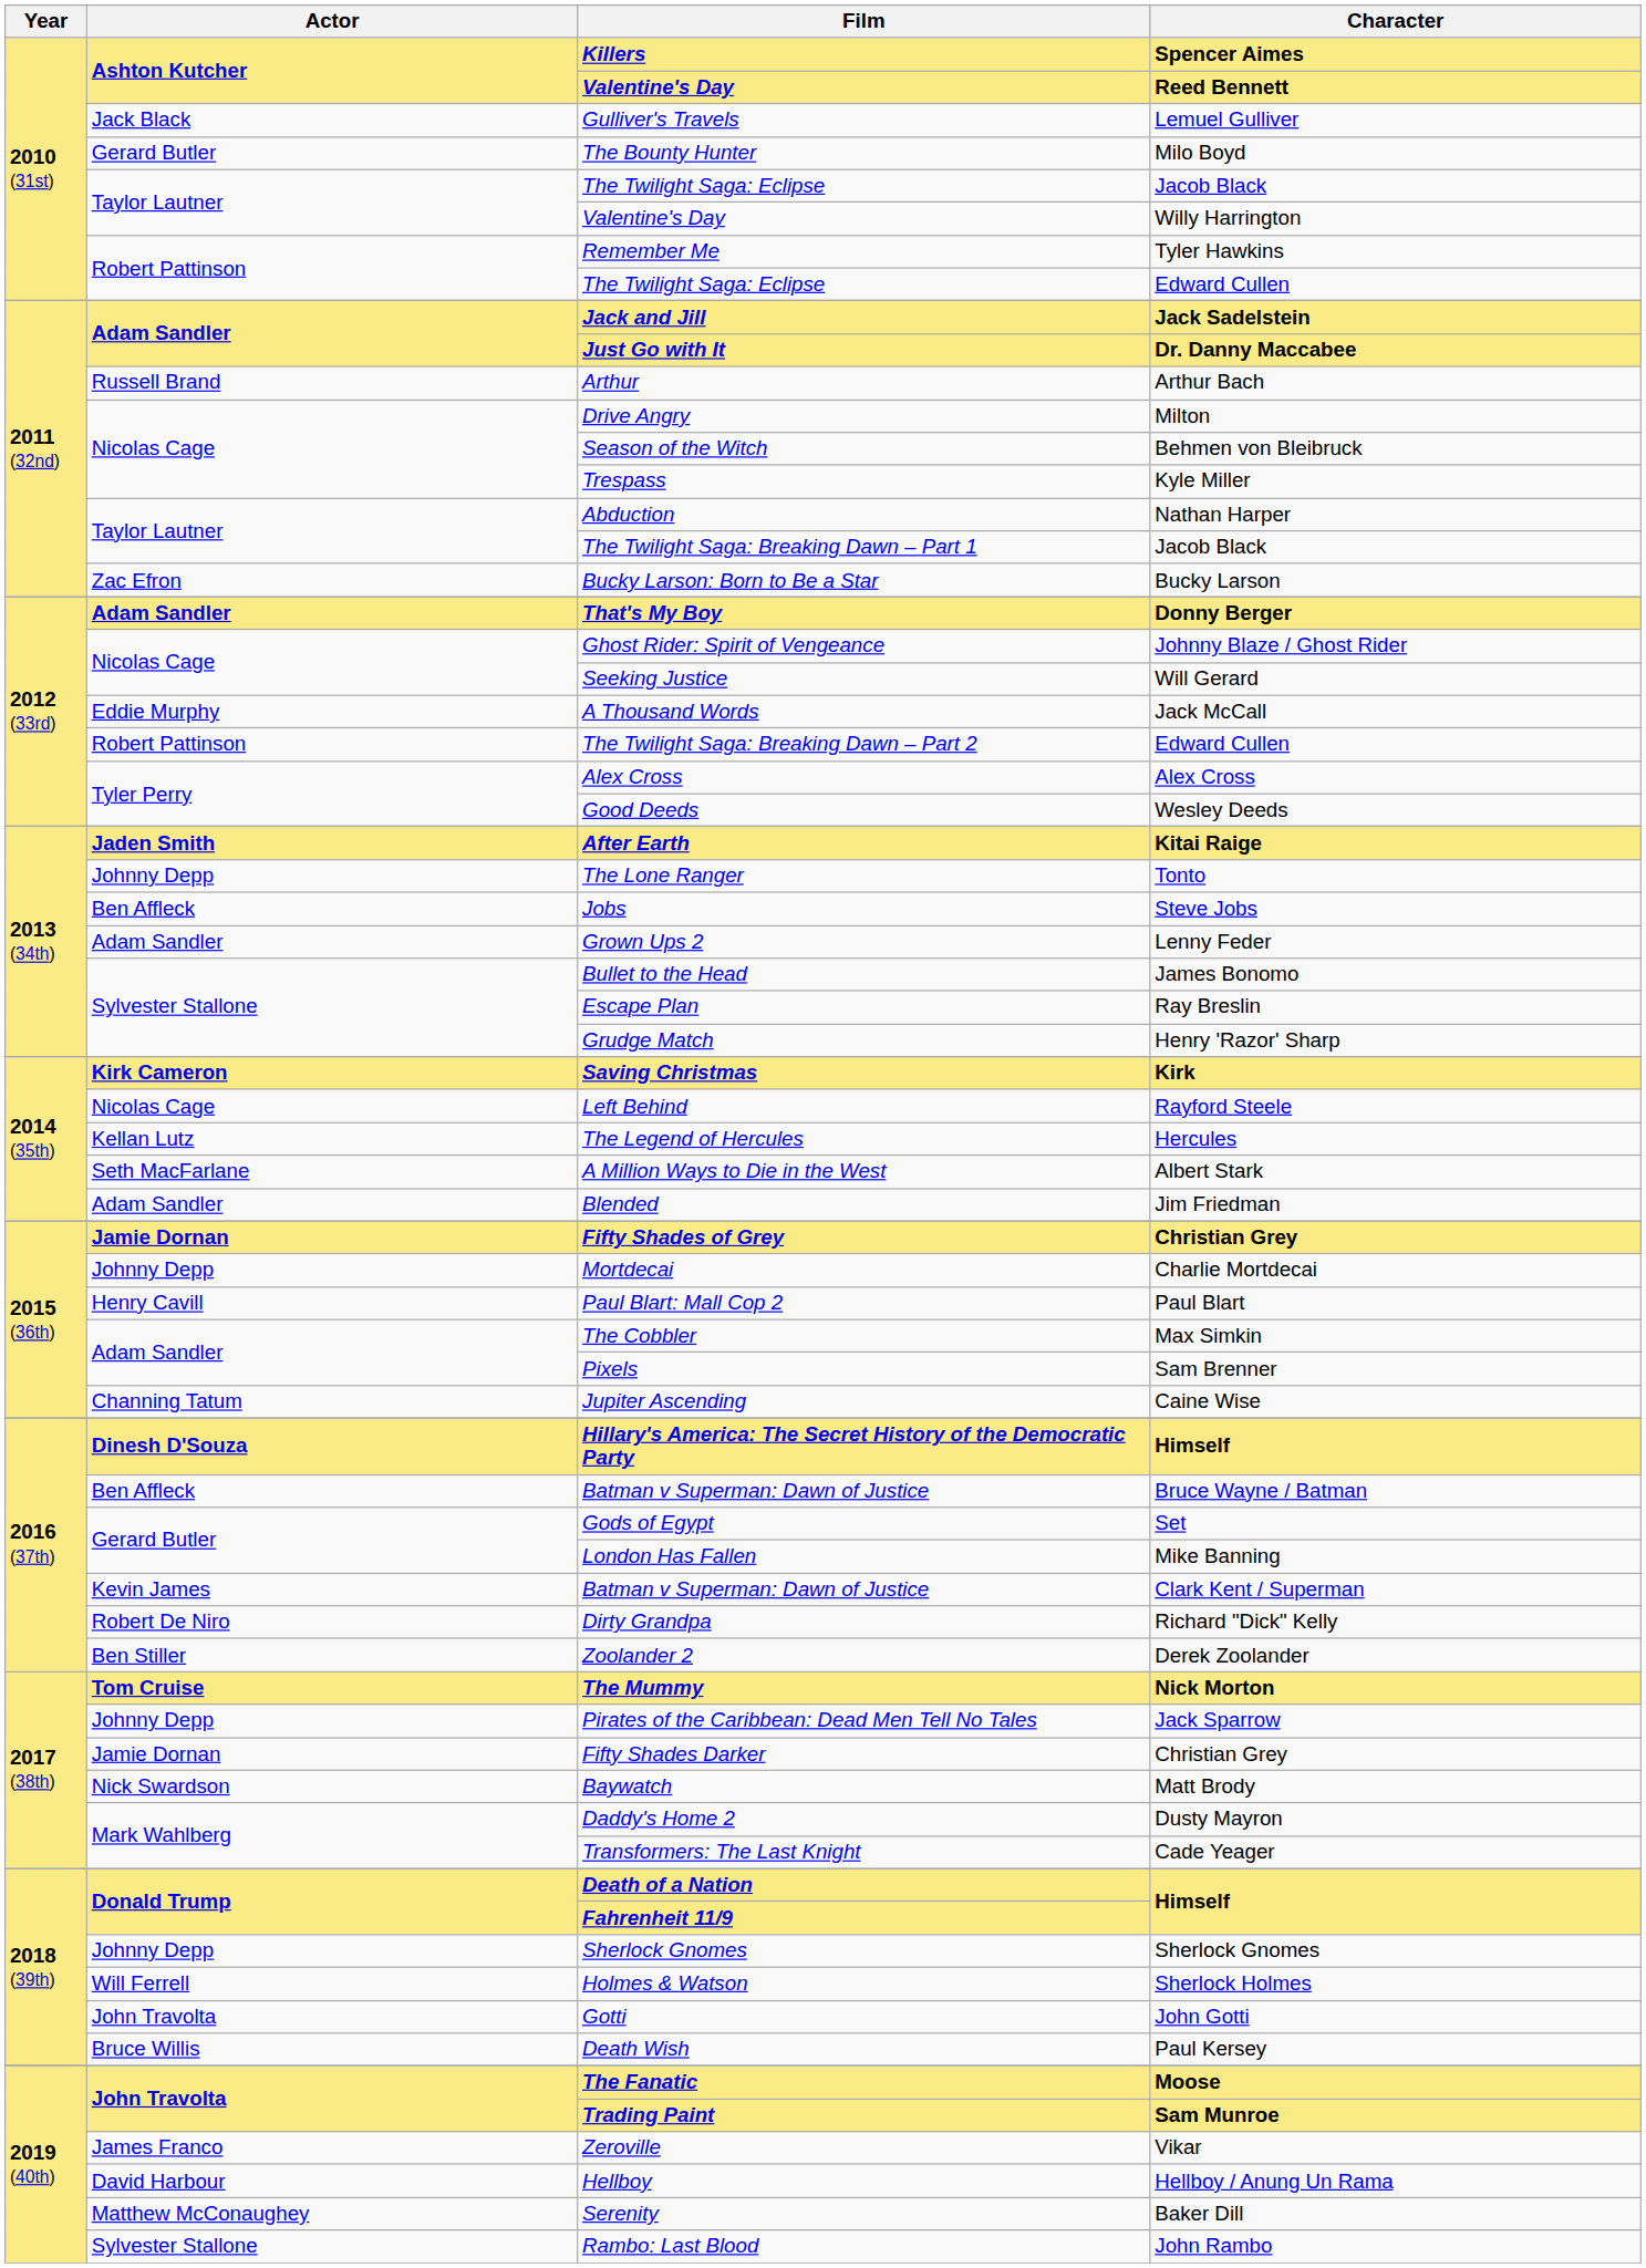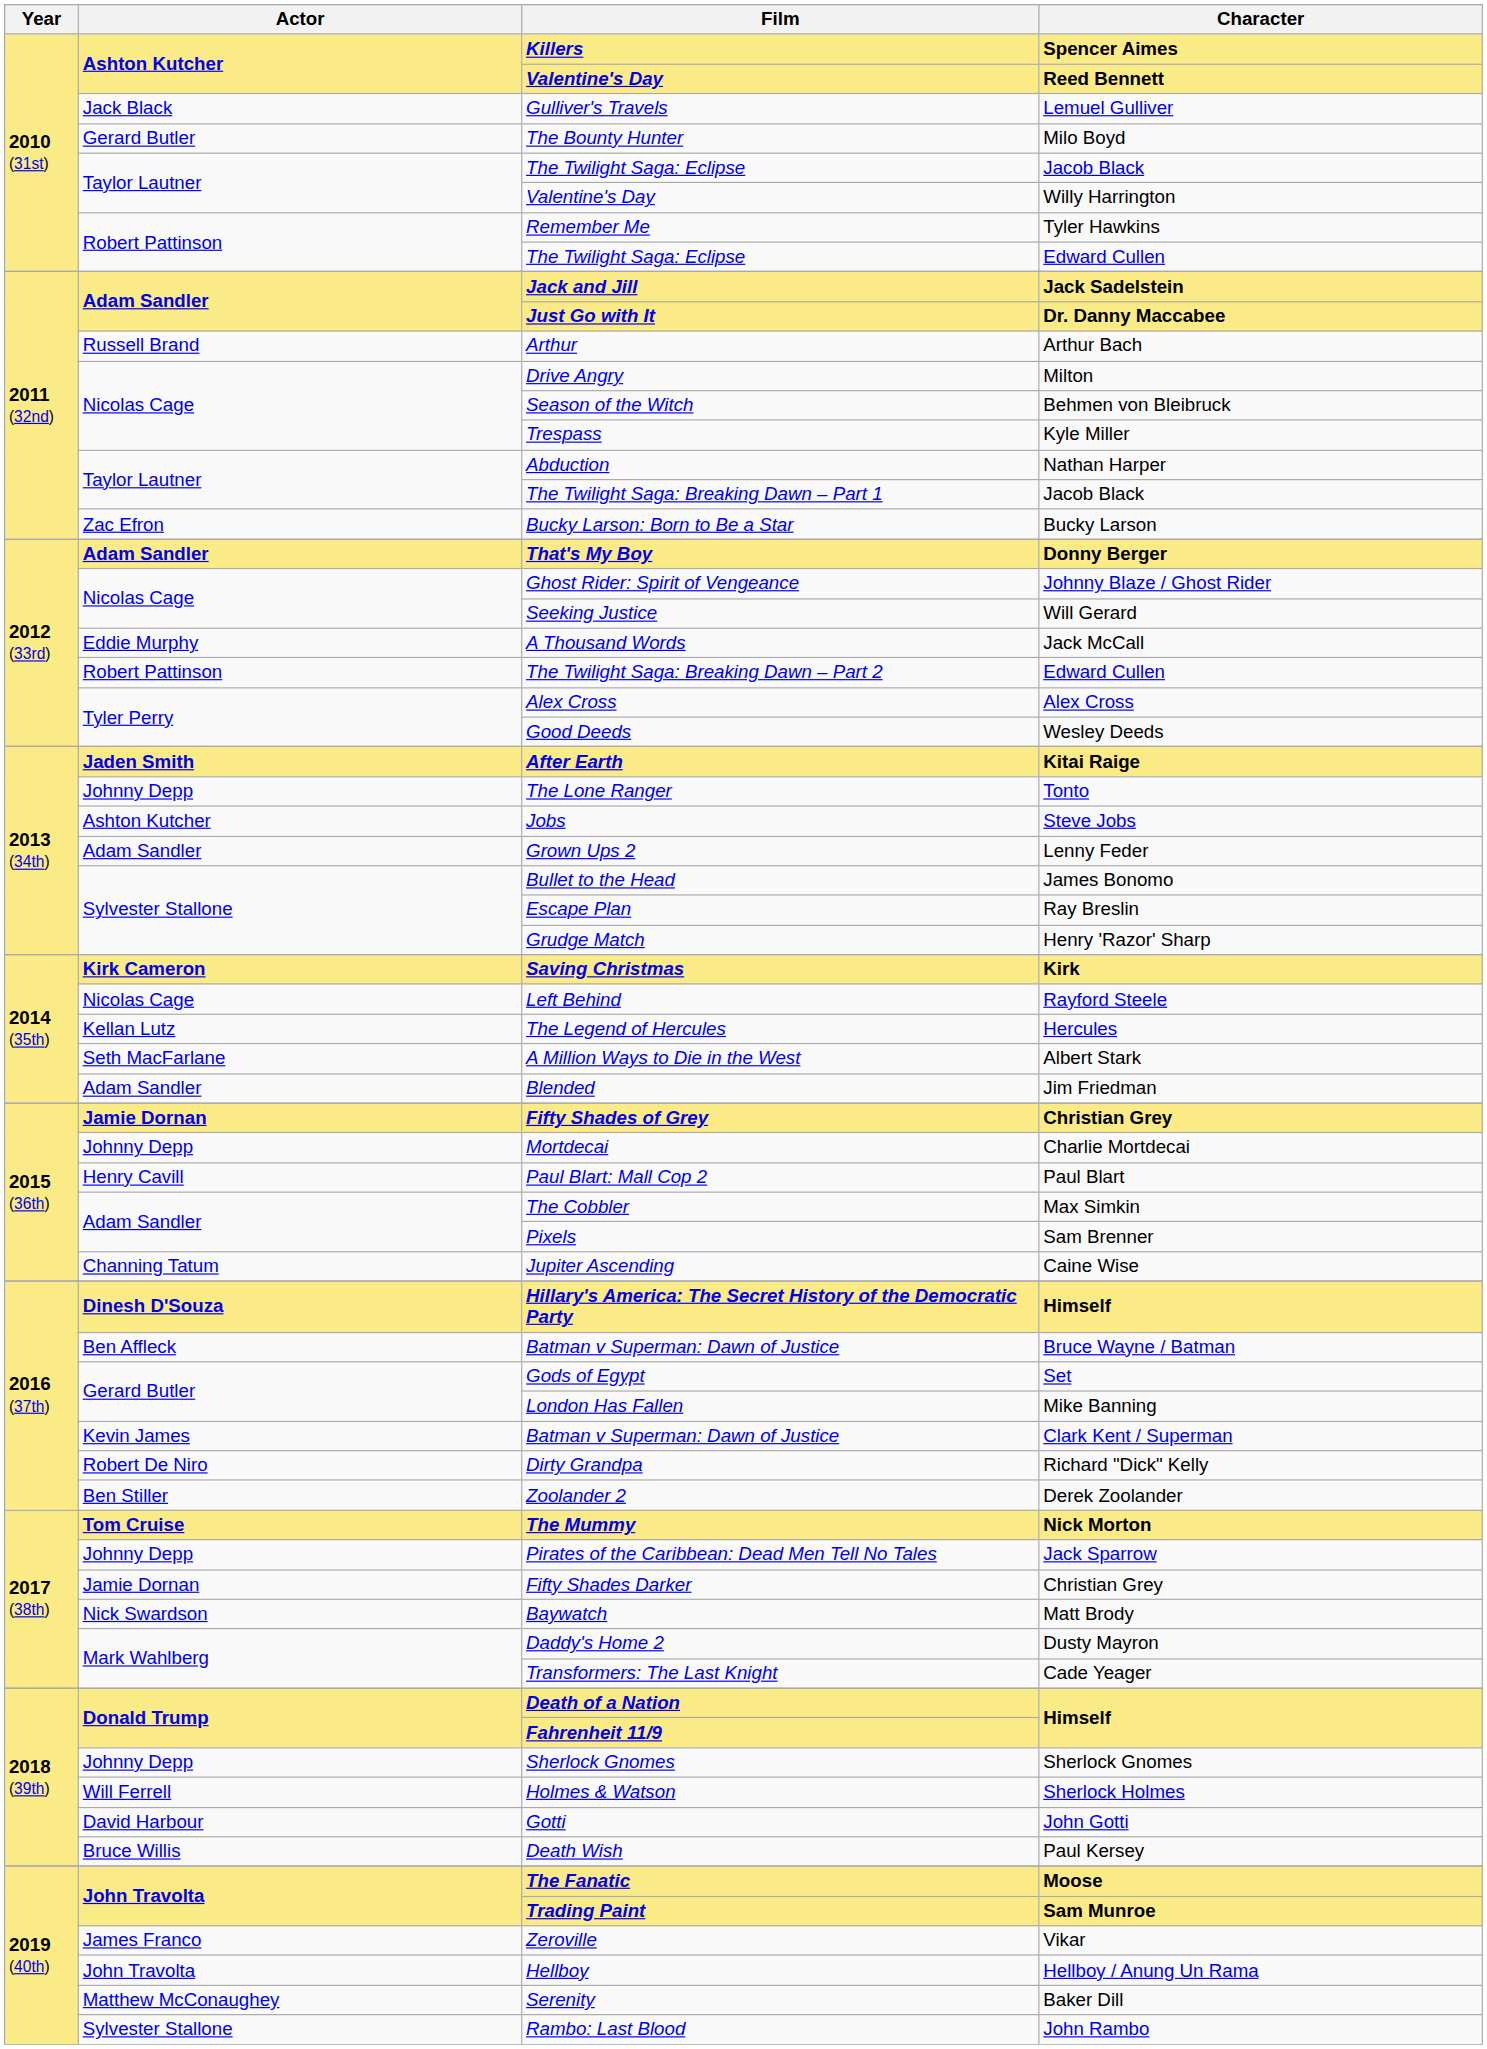Jobs | Actor: Ben Affleck -> Ashton Kutcher
Gotti | Actor: John Travolta -> David Harbour
Hellboy | Actor: David Harbour -> John Travolta
